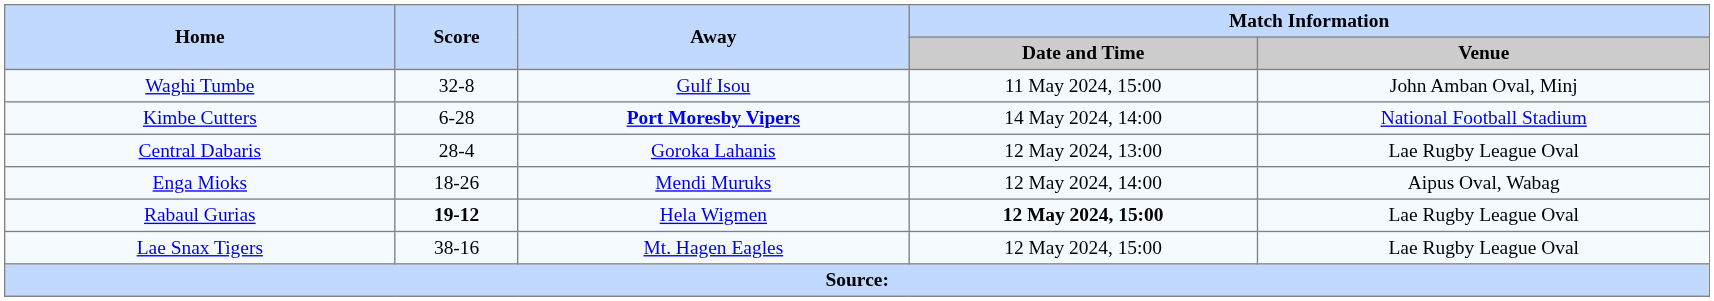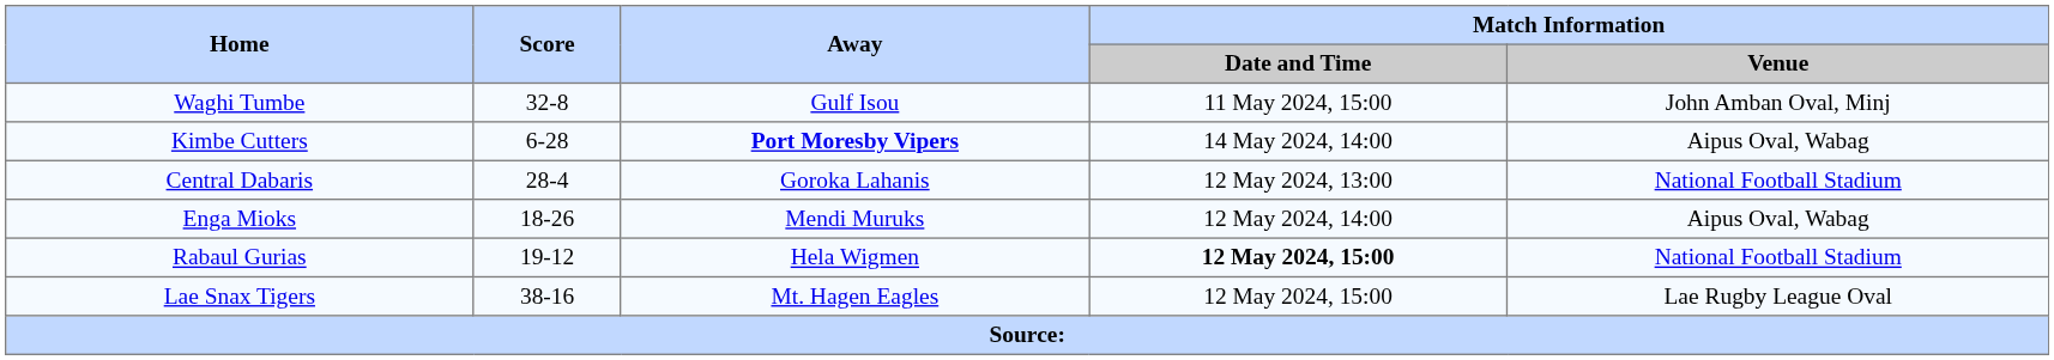Kimbe Cutters | Match Information / Venue: National Football Stadium -> Aipus Oval, Wabag
Central Dabaris | Match Information / Venue: Lae Rugby League Oval -> National Football Stadium
Rabaul Gurias | Score: bold -> normal
Rabaul Gurias | Match Information / Venue: Lae Rugby League Oval -> National Football Stadium
